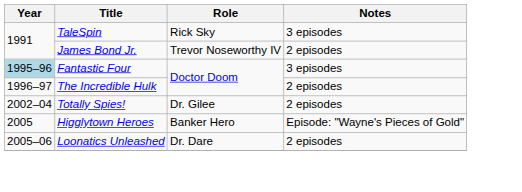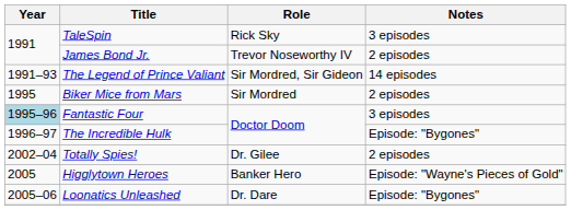+ row: 1991–93 | The Legend of Prince Valiant | Sir Mordred, Sir Gideon | 14 episodes
+ row: 1995 | Biker Mice from Mars | Sir Mordred | 2 episodes
The Incredible Hulk | Notes: 2 episodes -> Episode: "Bygones"
Loonatics Unleashed | Notes: 2 episodes -> Episode: "Bygones"
